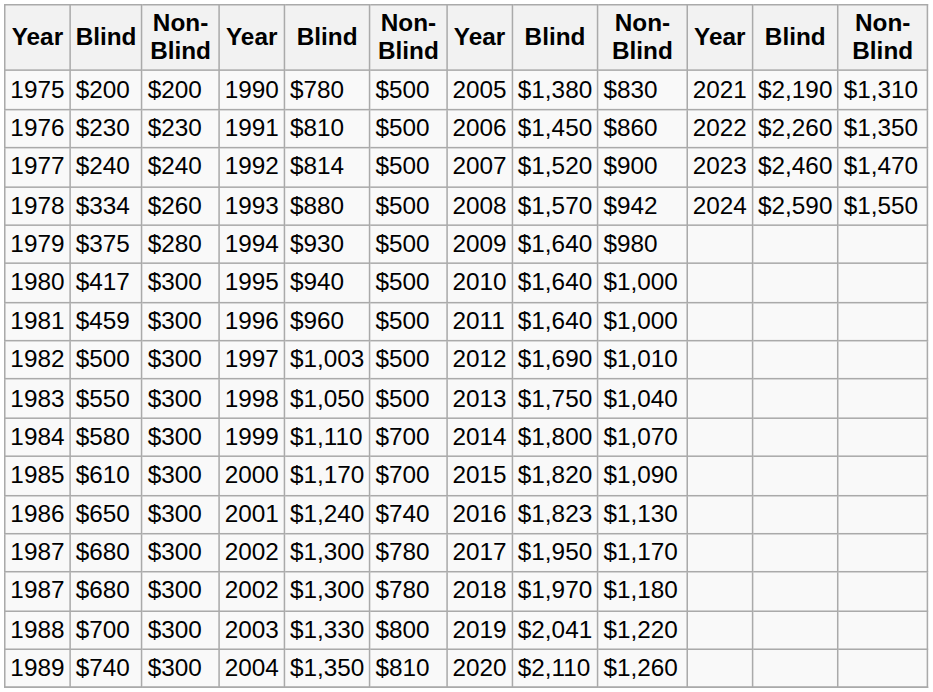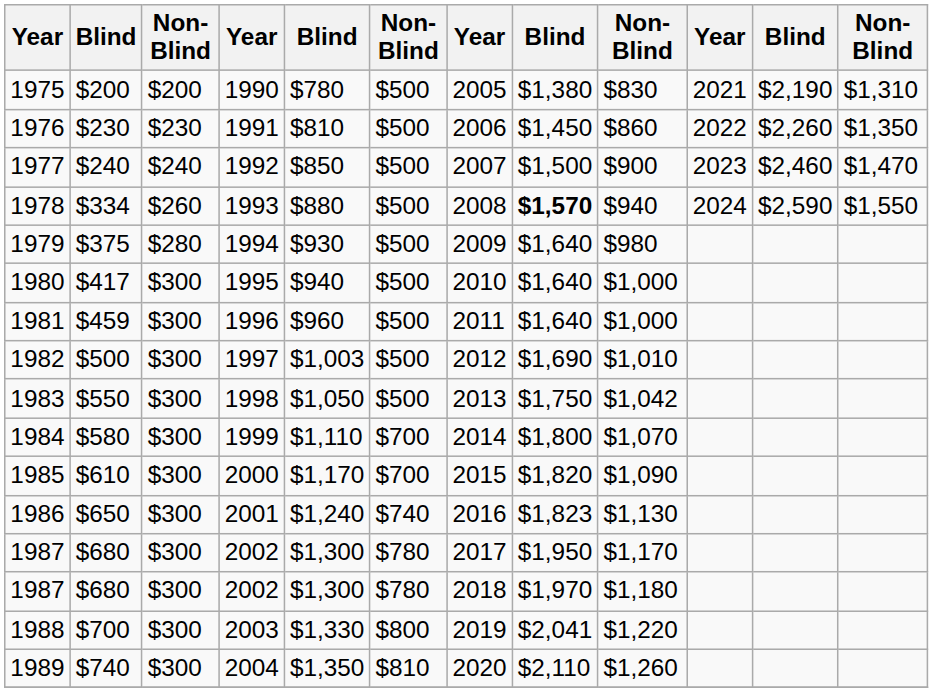1977 | column 5: $814 -> $850
1977 | column 8: $1,520 -> $1,500
1978 | column 8: normal -> bold
1978 | column 9: $942 -> $940
1983 | column 9: $1,040 -> $1,042
